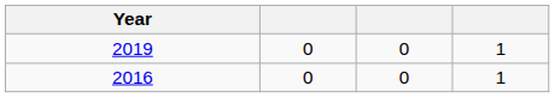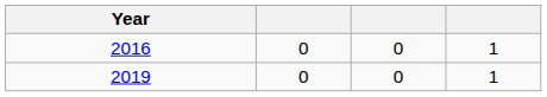rows swapped: 2016 <-> 2019
